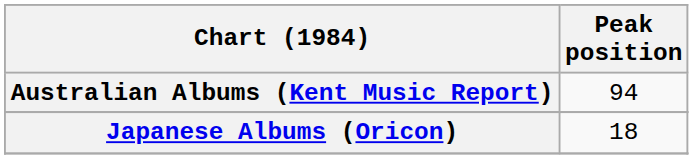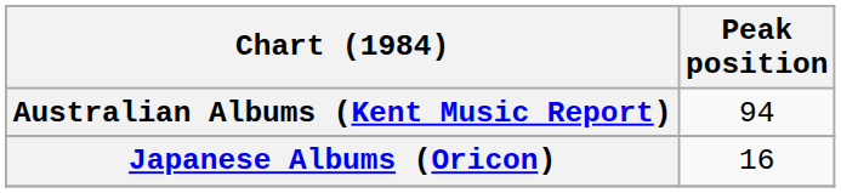Japanese Albums (Oricon) | Peak position: 18 -> 16
